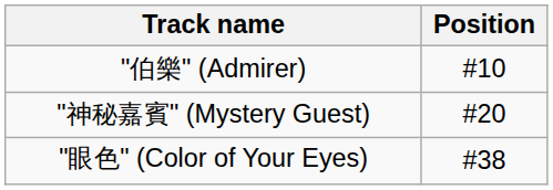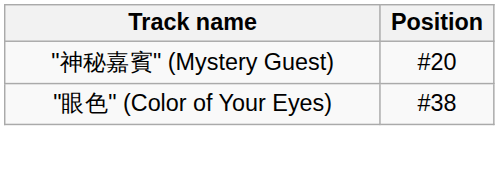- row: "伯樂" (Admirer) | #10
